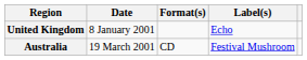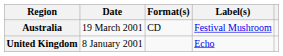rows swapped: United Kingdom <-> Australia
